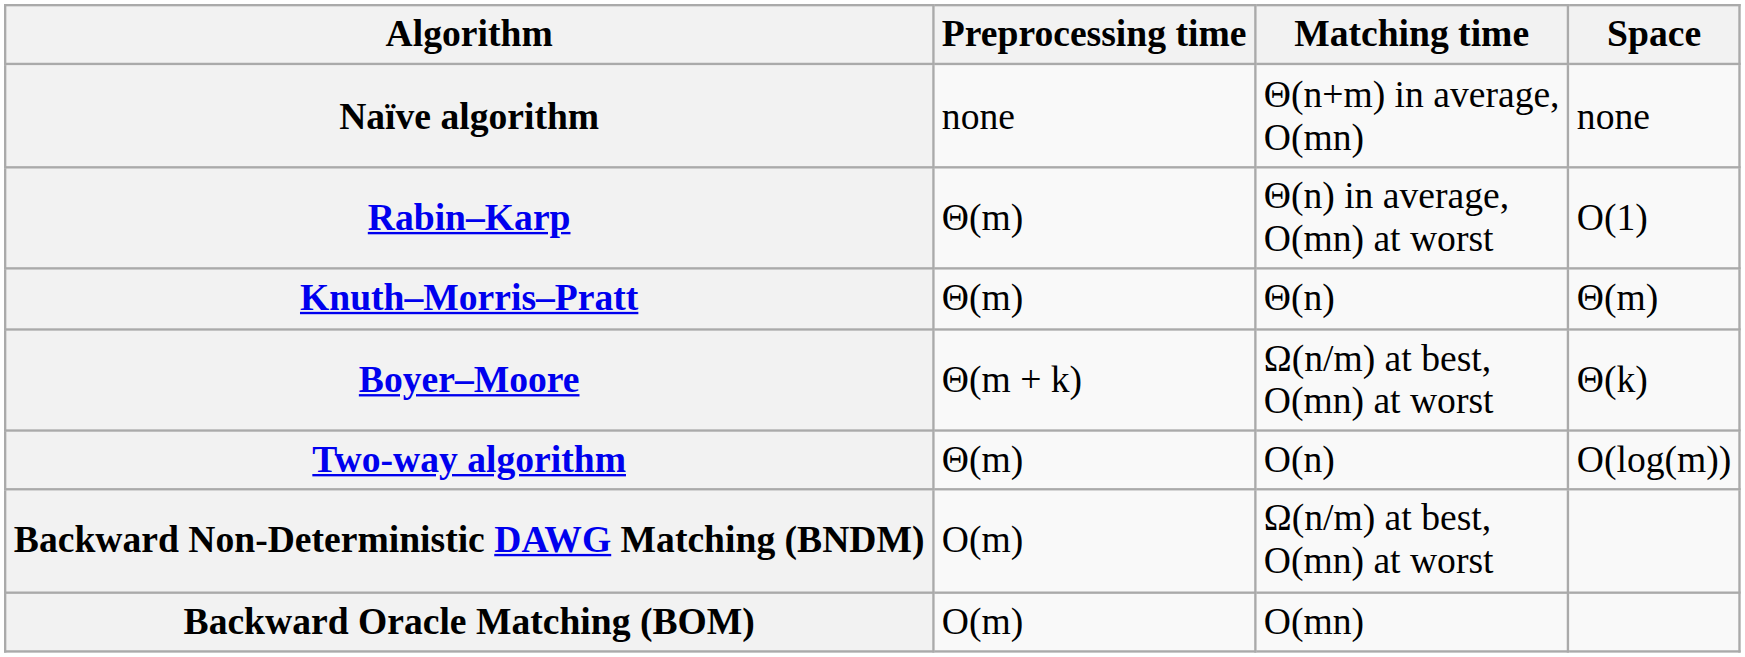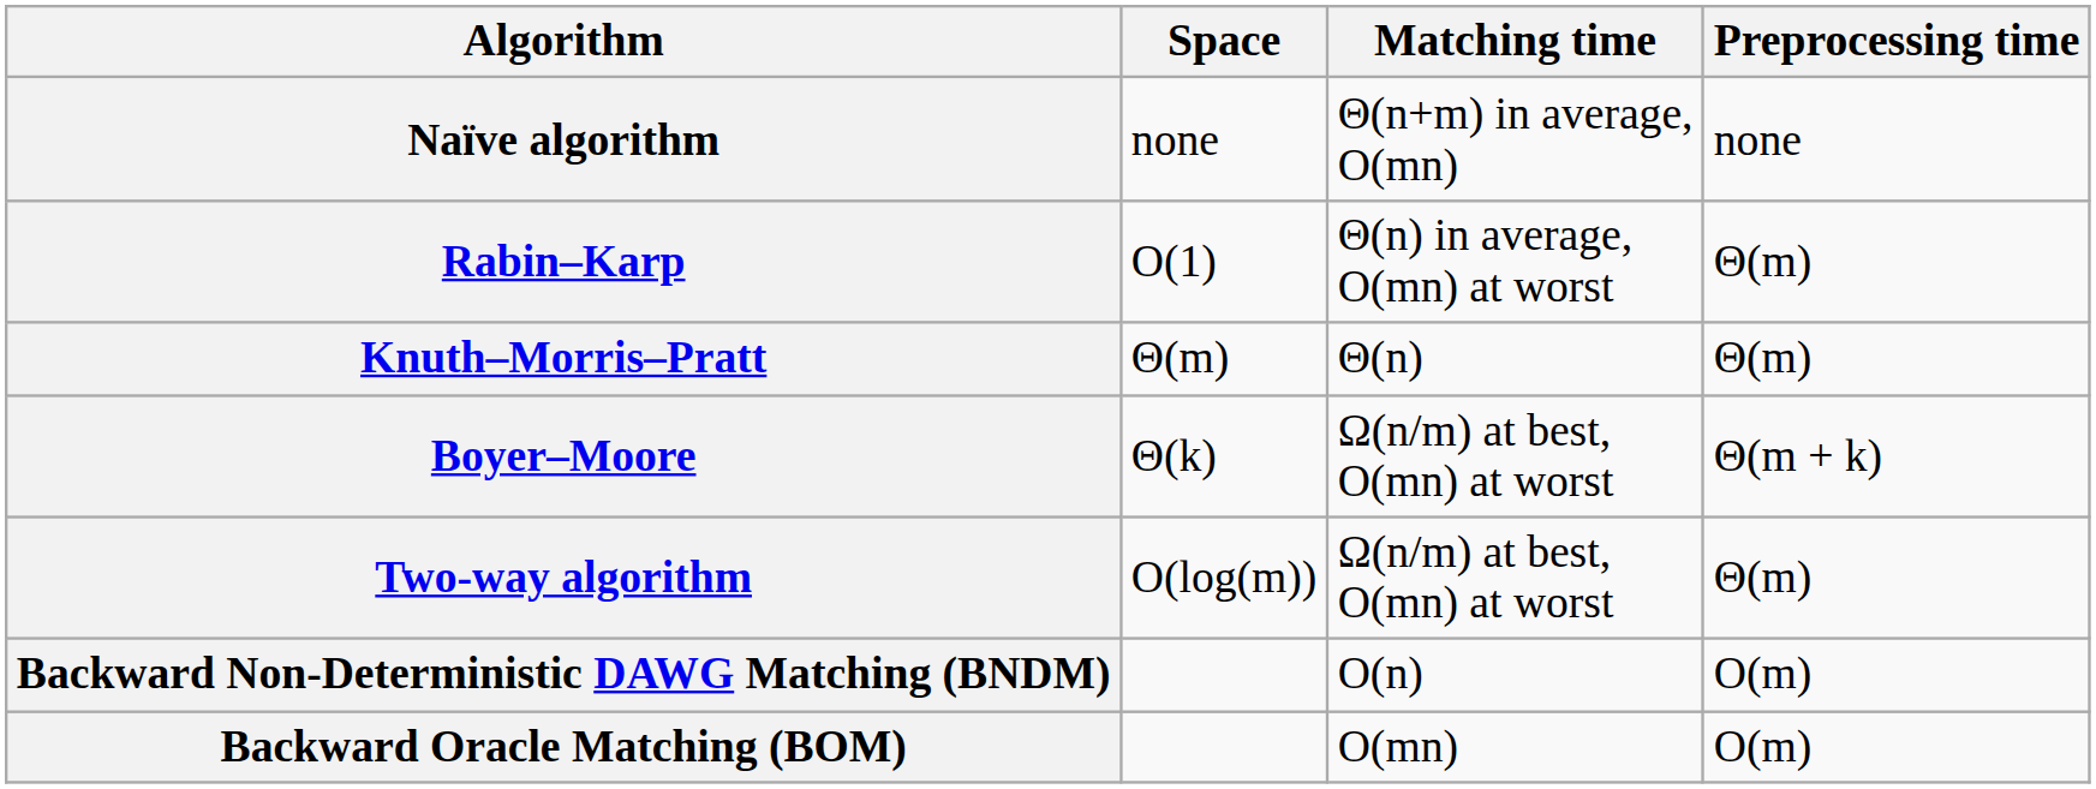columns swapped: Preprocessing time <-> Space
Two-way algorithm | Matching time: O(n) -> Ω(n/m) at best, O(mn) at worst
Backward Non-Deterministic DAWG Matching (BNDM) | Matching time: Ω(n/m) at best, O(mn) at worst -> O(n)
